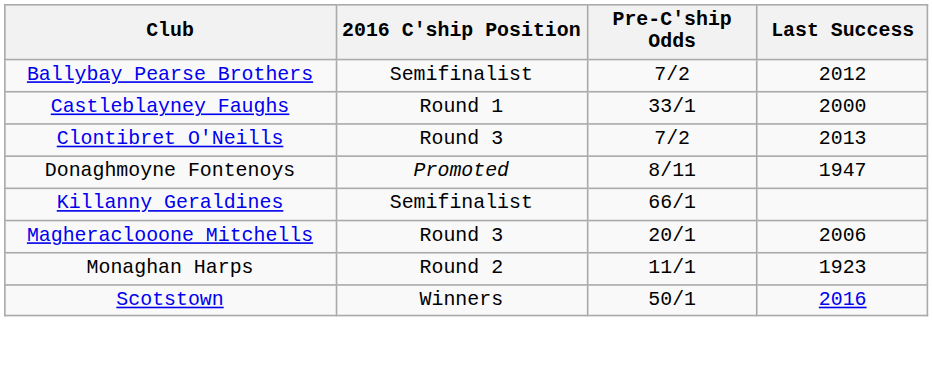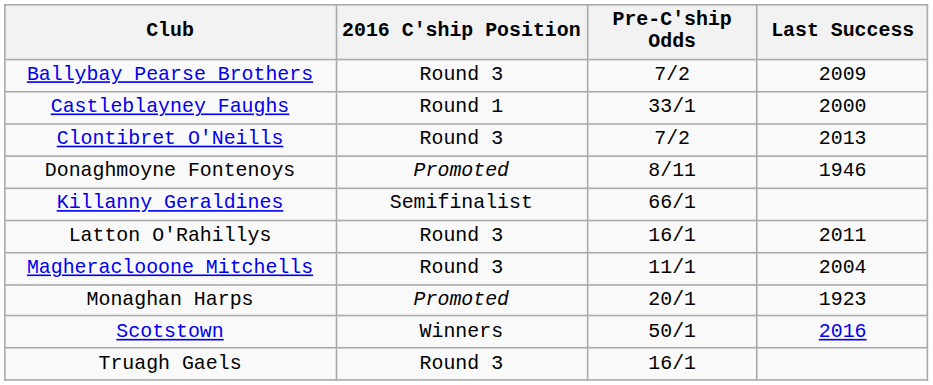Ballybay Pearse Brothers | 2016 C'ship Position: Semifinalist -> Round 3
Ballybay Pearse Brothers | Last Success: 2012 -> 2009
Donaghmoyne Fontenoys | Last Success: 1947 -> 1946
+ row: Latton O'Rahillys | Round 3 | 16/1 | 2011
Magheraclooone Mitchells | Pre-C'ship Odds: 20/1 -> 11/1
Magheraclooone Mitchells | Last Success: 2006 -> 2004
Monaghan Harps | 2016 C'ship Position: Round 2 -> Promoted
Monaghan Harps | Pre-C'ship Odds: 11/1 -> 20/1
+ row: Truagh Gaels | Round 3 | 16/1
